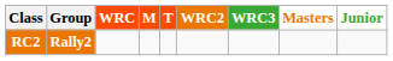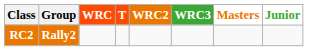- column: M
